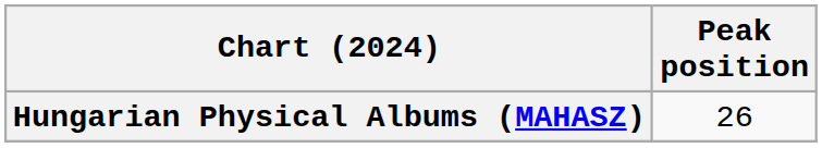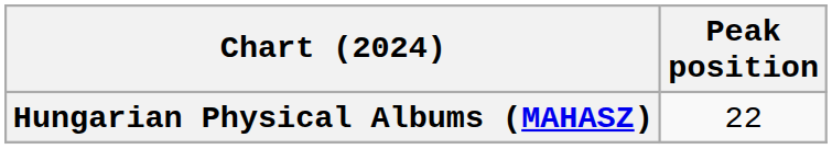Hungarian Physical Albums (MAHASZ) | Peak position: 26 -> 22
